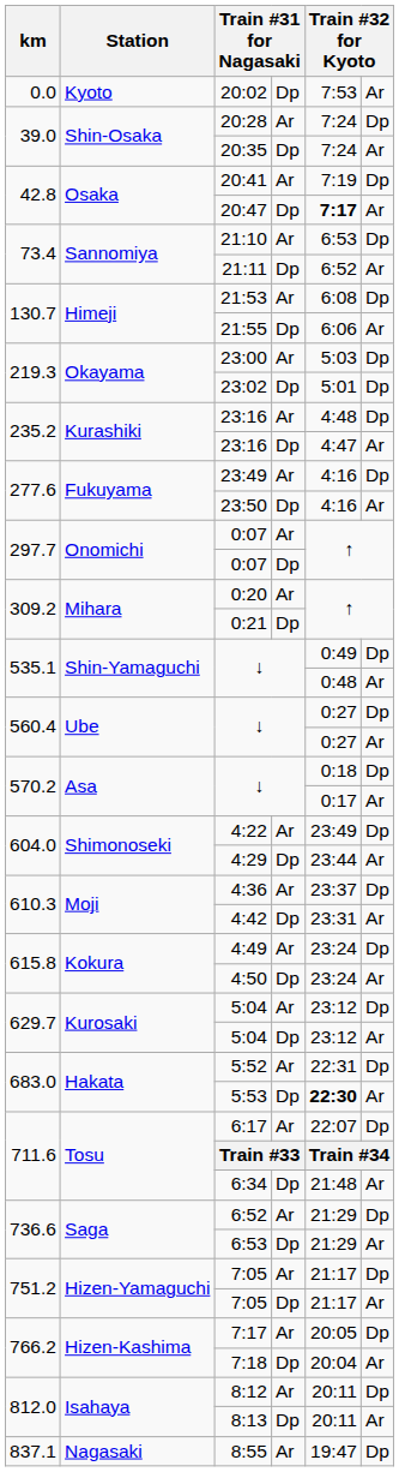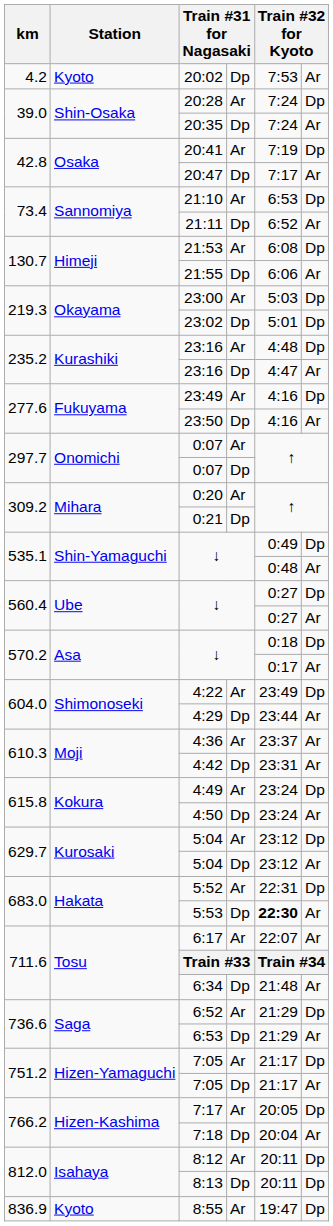20:02 | km: 0.0 -> 4.2
20:47 | column 5: bold -> normal
4:36 | column 6: Dp -> Ar
6:17 | column 6: Dp -> Ar
8:13 | column 6: Ar -> Dp
8:55 | km: 837.1 -> 836.9
8:55 | Station: Nagasaki -> Kyoto
